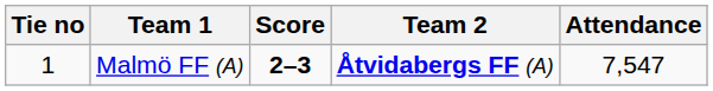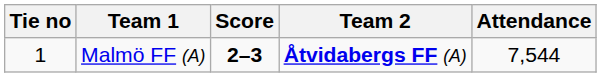Malmö FF (A) | Attendance: 7,547 -> 7,544
